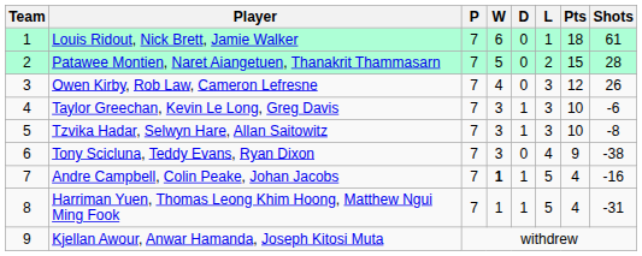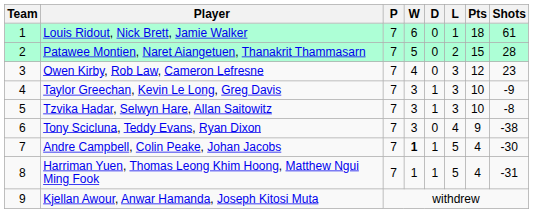Owen Kirby, Rob Law, Cameron Lefresne | Shots: 26 -> 23
Taylor Greechan, Kevin Le Long, Greg Davis | Shots: -6 -> -9
Andre Campbell, Colin Peake, Johan Jacobs | Shots: -16 -> -30
